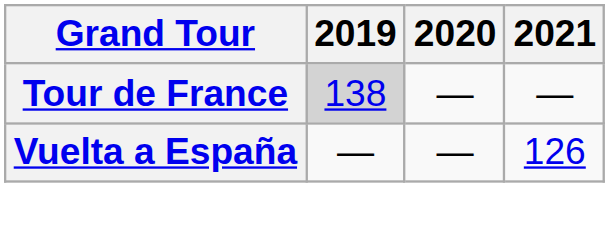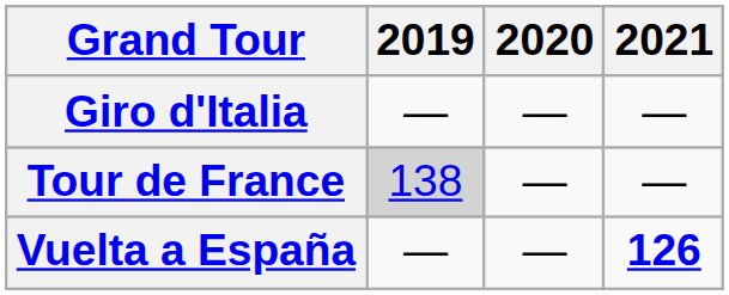+ row: Giro d'Italia | — | — | —
Vuelta a España | 2021: normal -> bold
